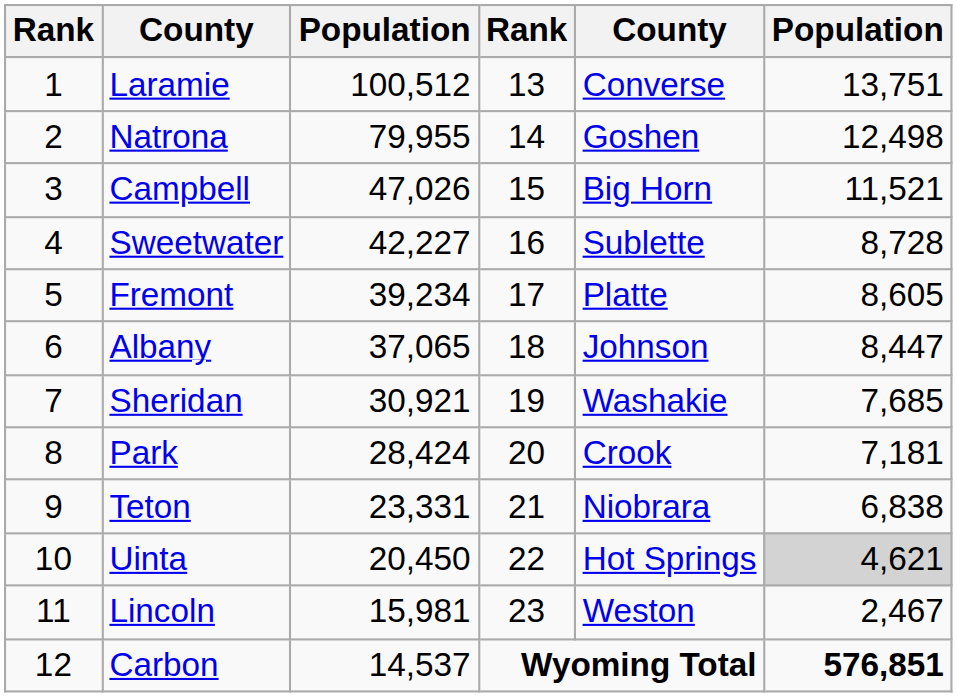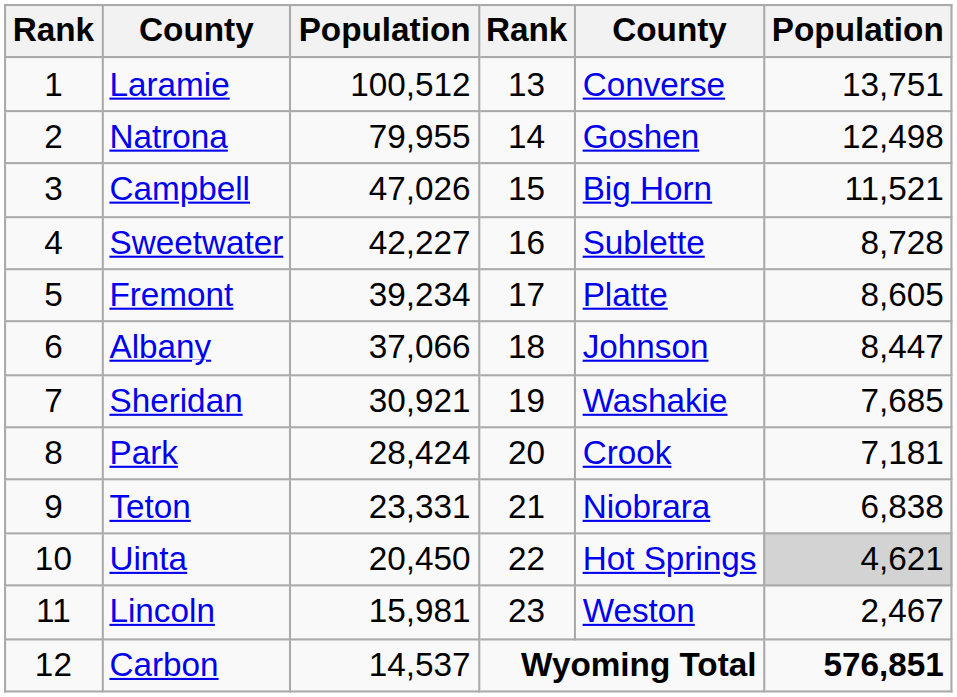Albany | column 3: 37,065 -> 37,066
